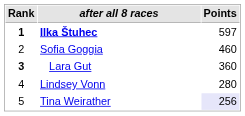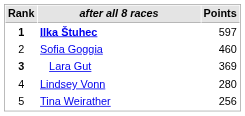Lara Gut | Points: 360 -> 369
Tina Weirather | Points: lavender background -> no background
